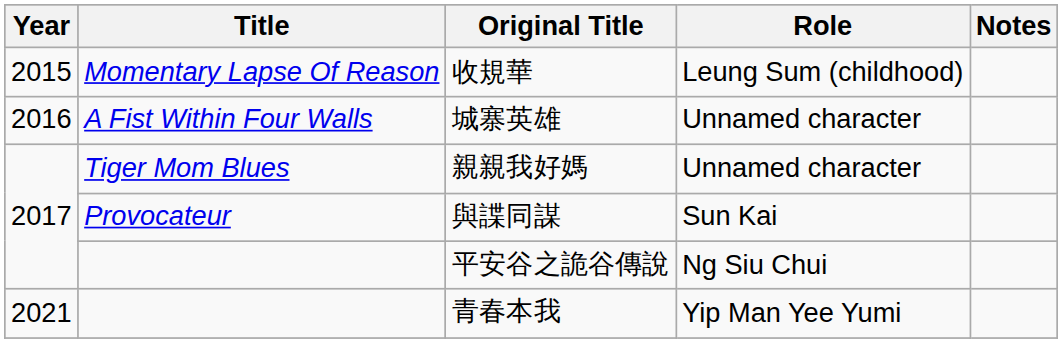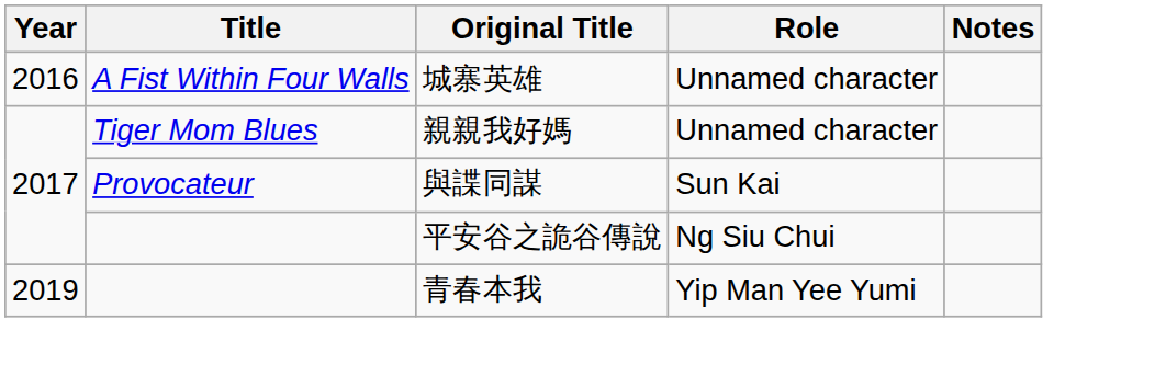- row: 2015 | Momentary Lapse Of Reason | 收規華 | Leung Sum (childhood)
青春本我 | Year: 2021 -> 2019
